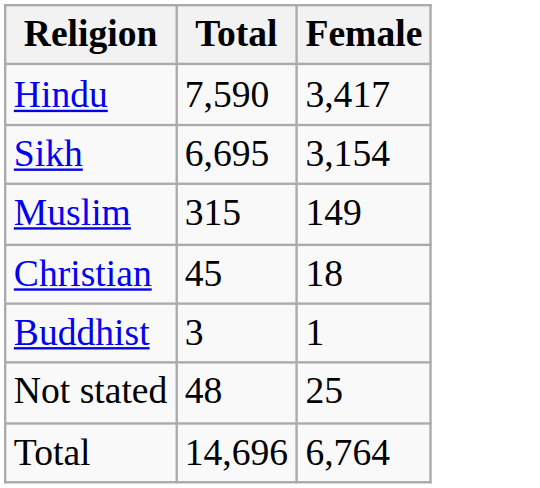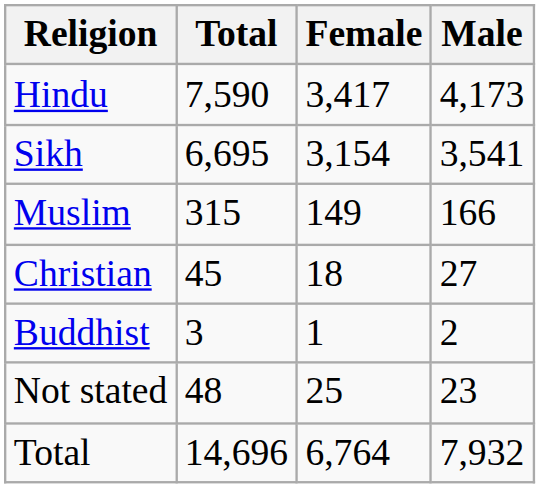+ column: Male | 4,173 | 3,541 | 166 | 27 | 2 | 23 | 7,932
